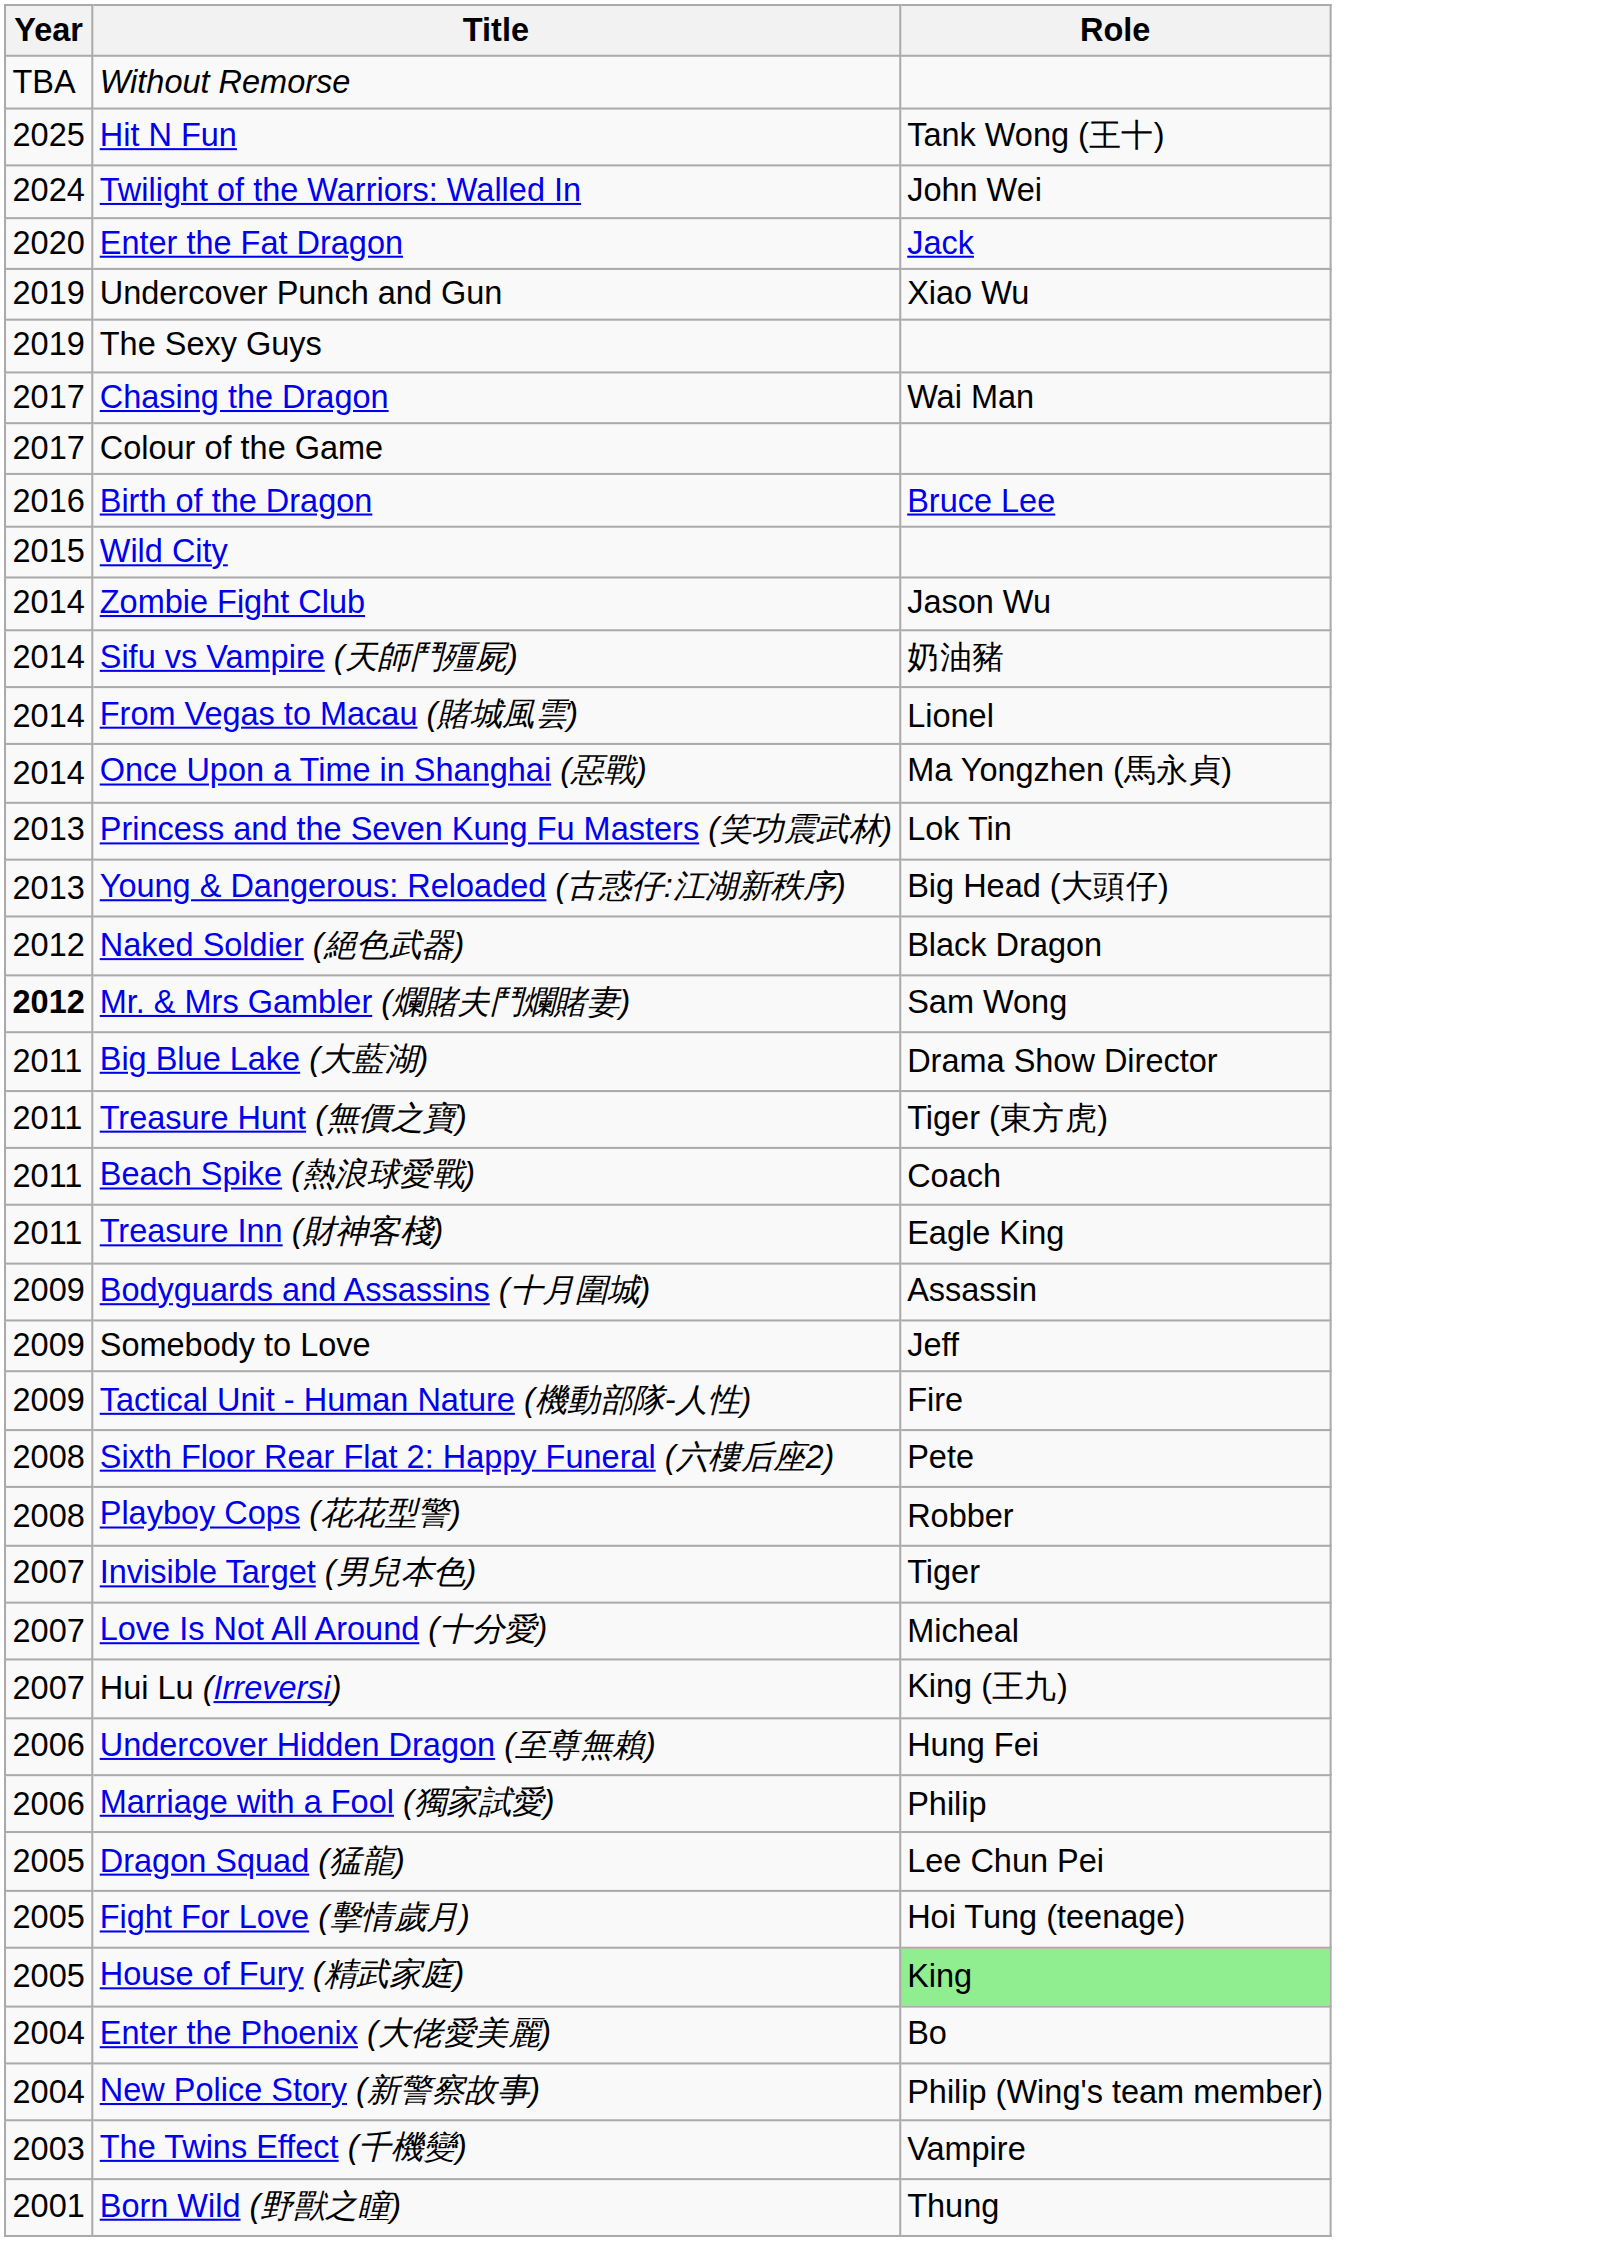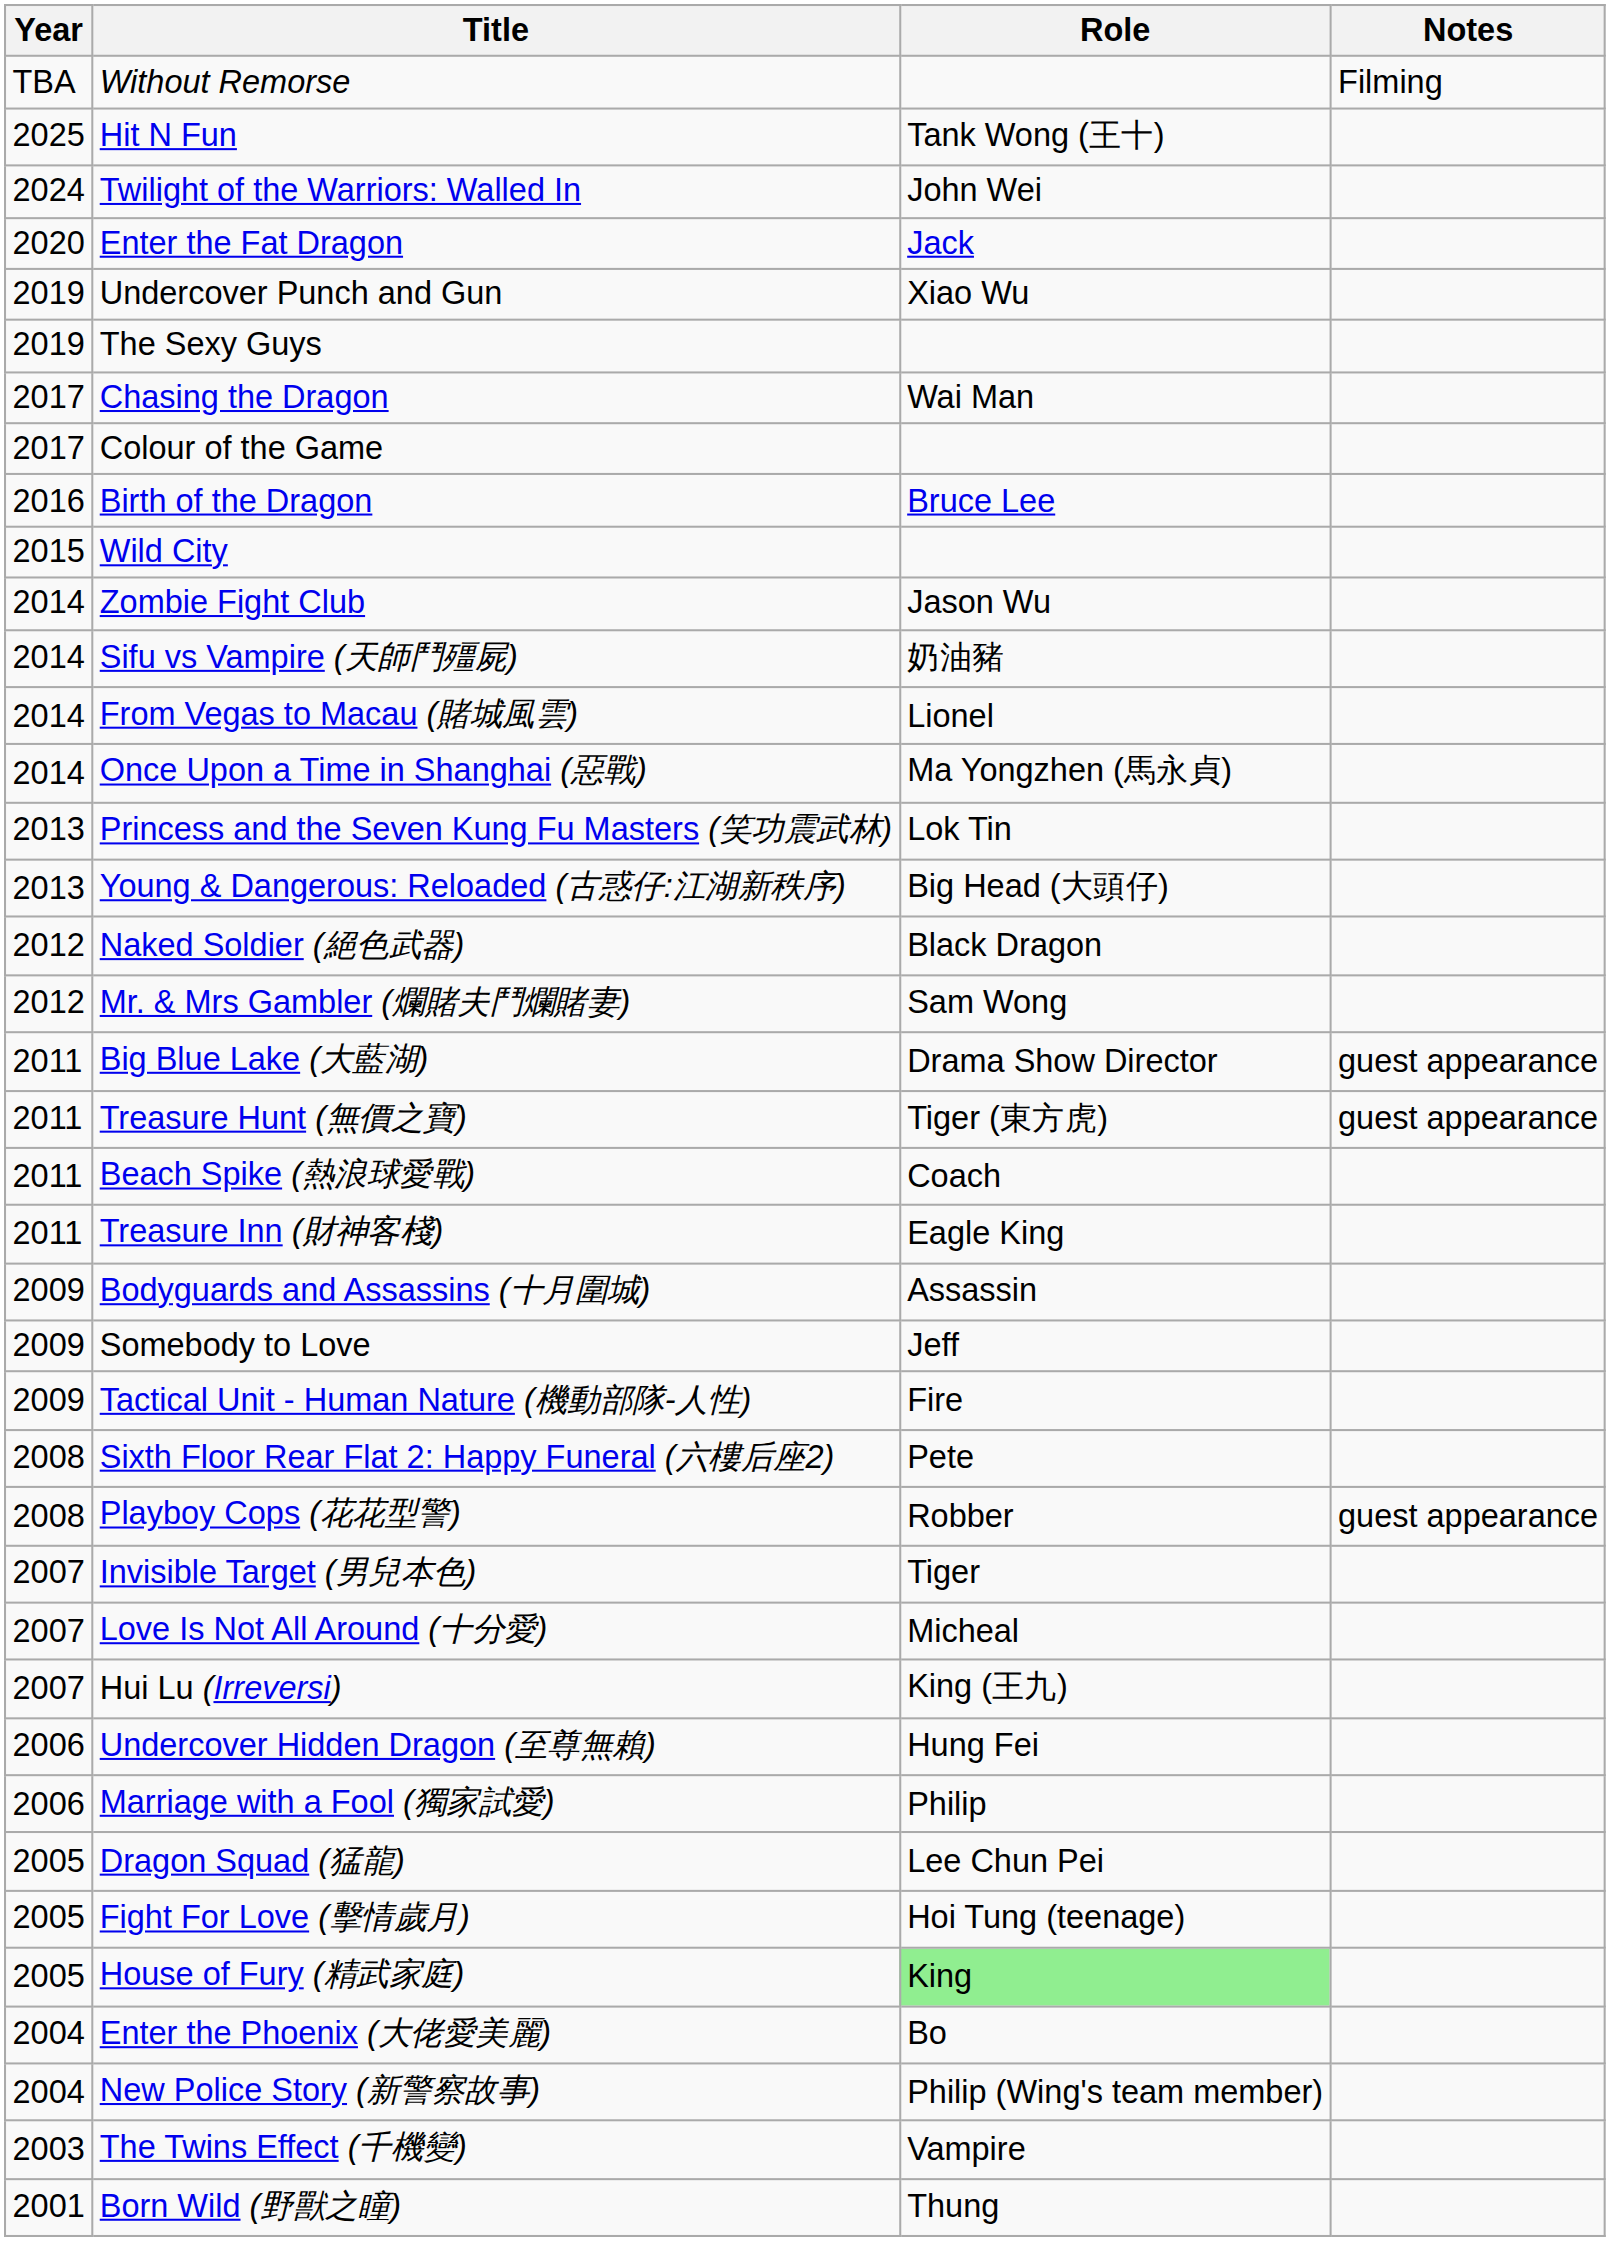+ column: Notes | Filming | guest appearance | guest appearance | guest appearance
Mr. & Mrs Gambler (爛賭夫鬥爛賭妻) | Year: bold -> normal
